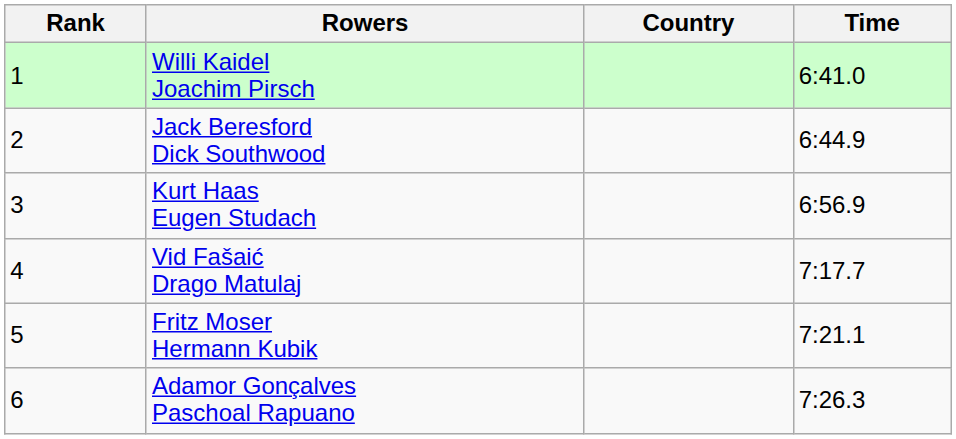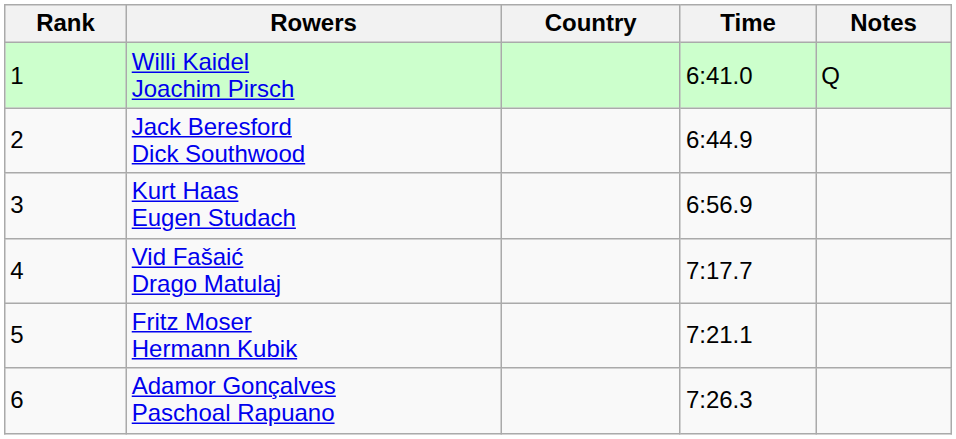+ column: Notes | Q
